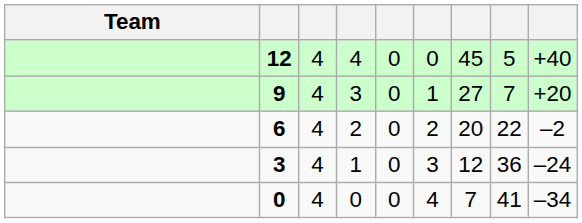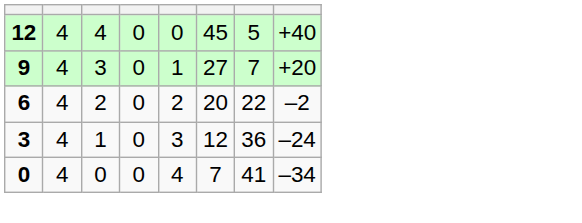- column: Team
